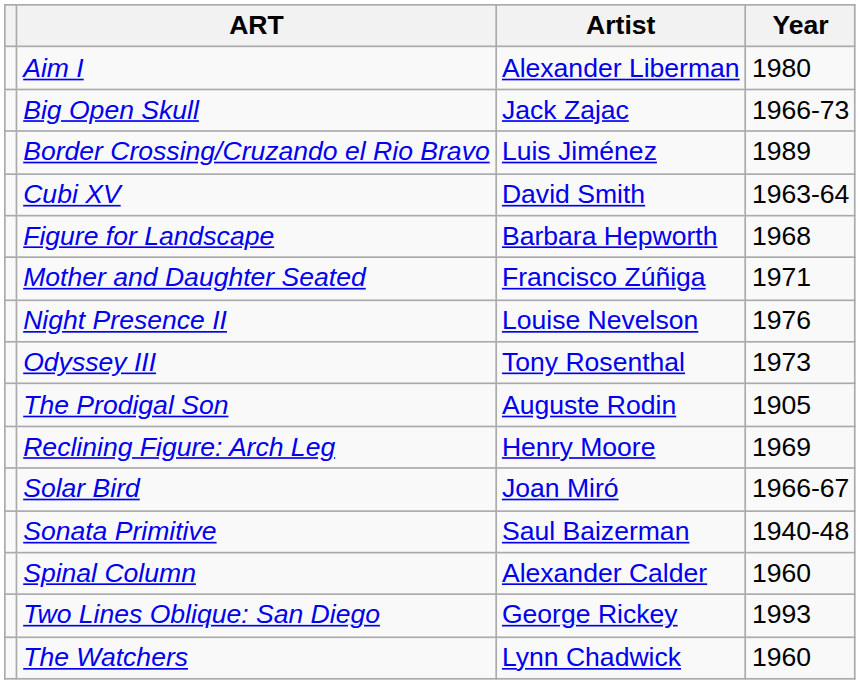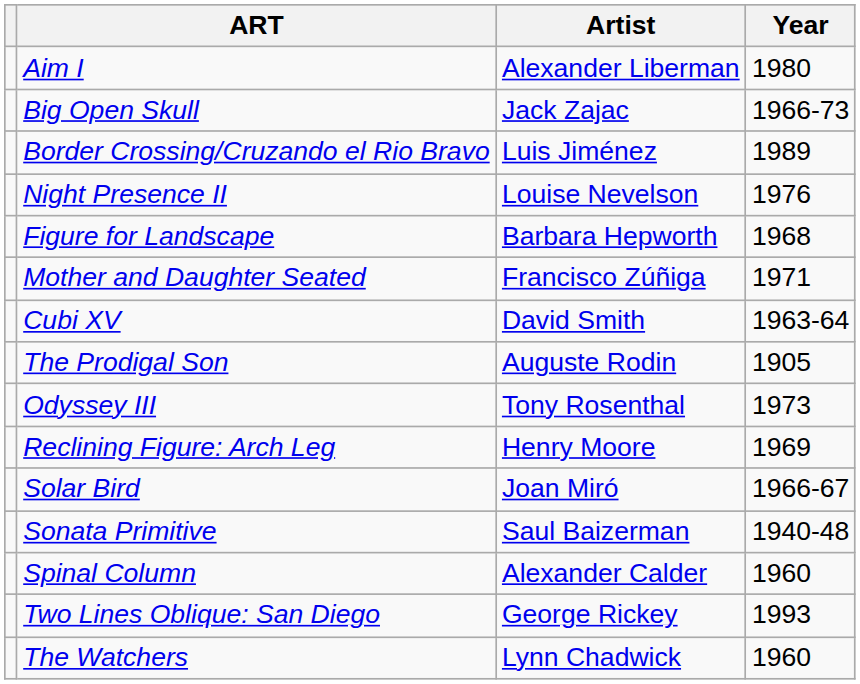rows swapped: Cubi XV <-> Night Presence II
rows swapped: Odyssey III <-> The Prodigal Son
